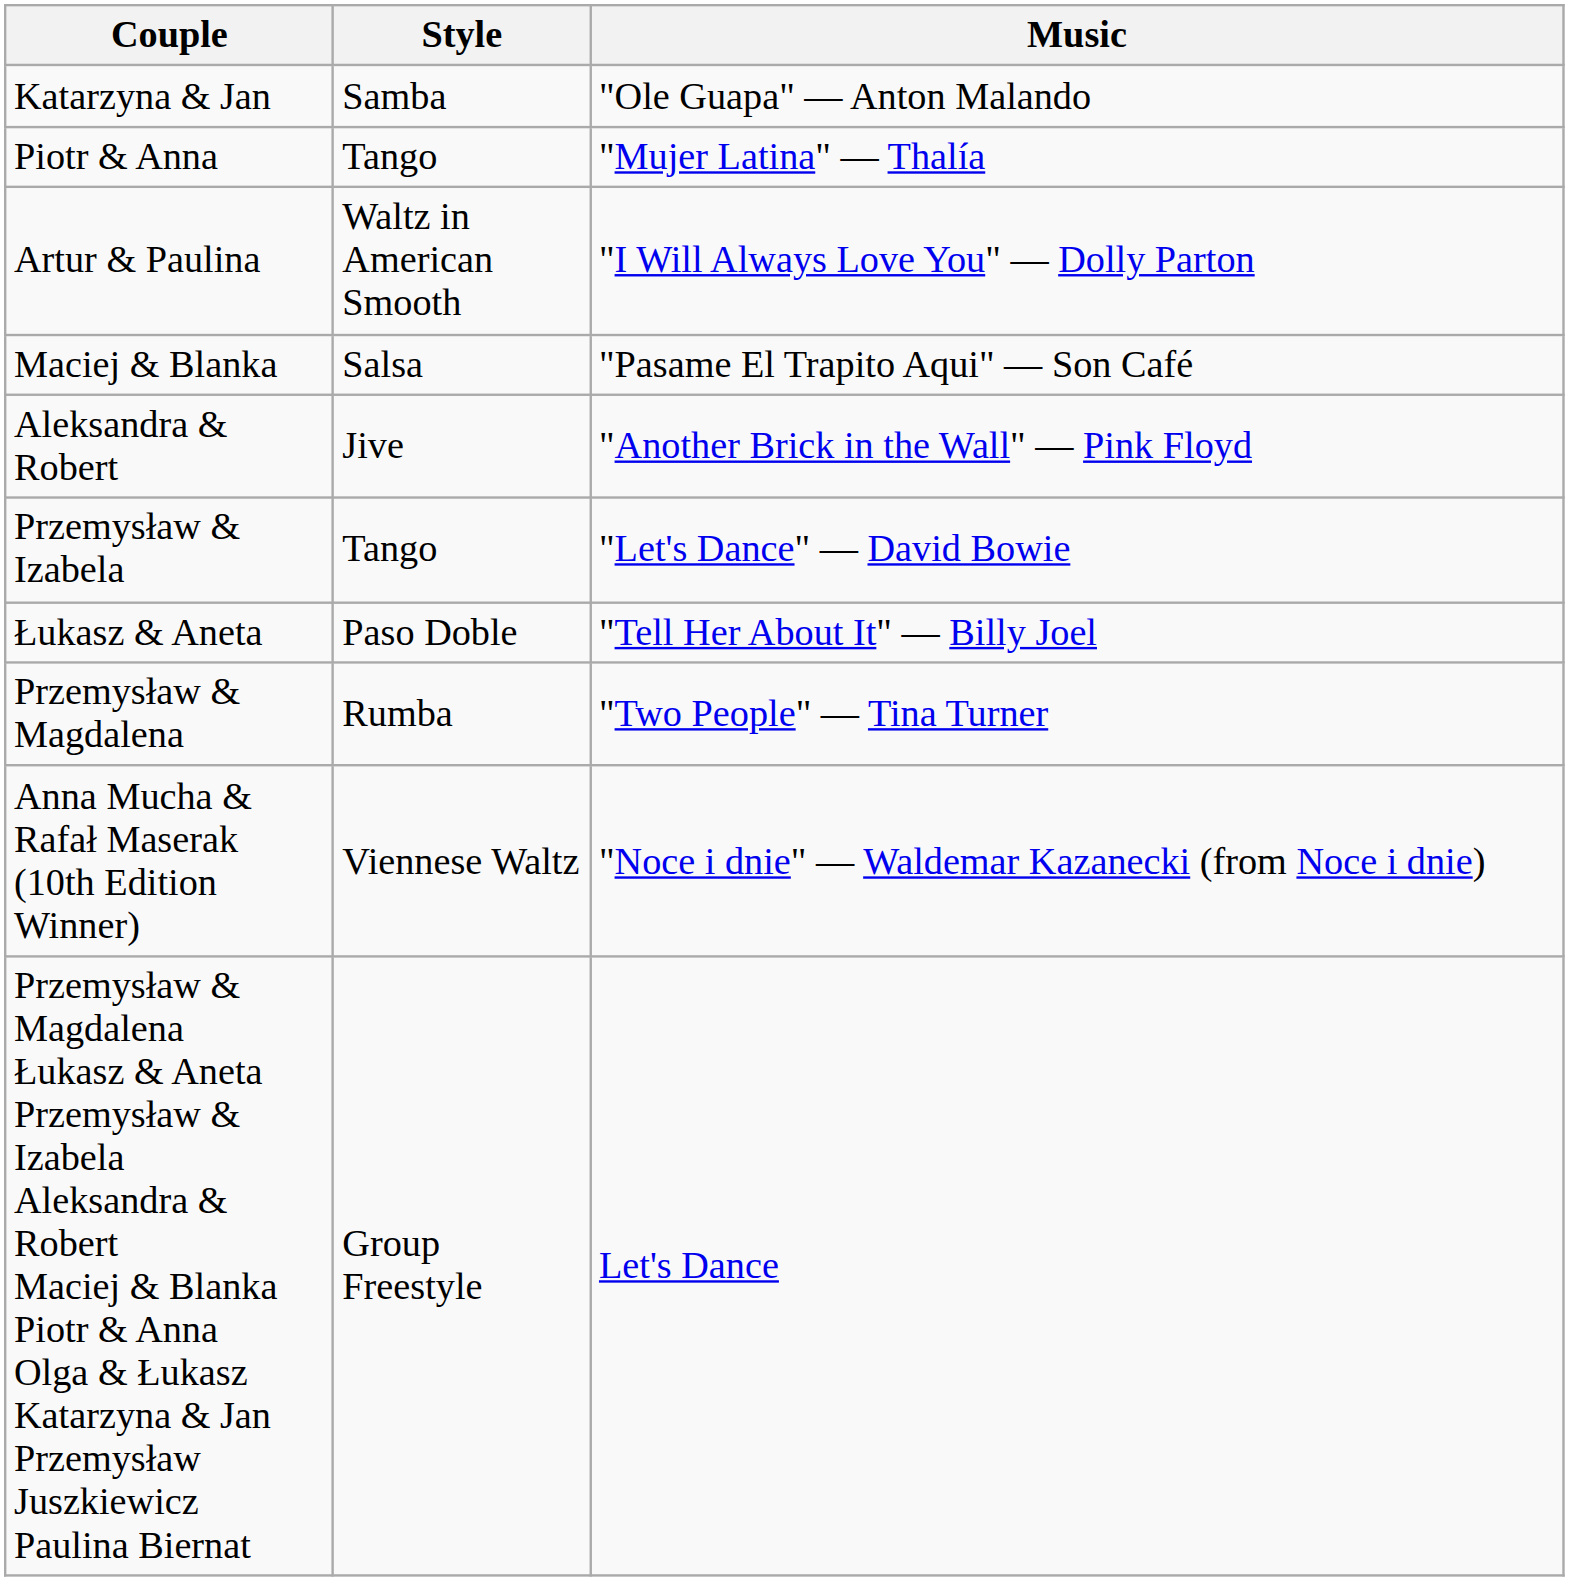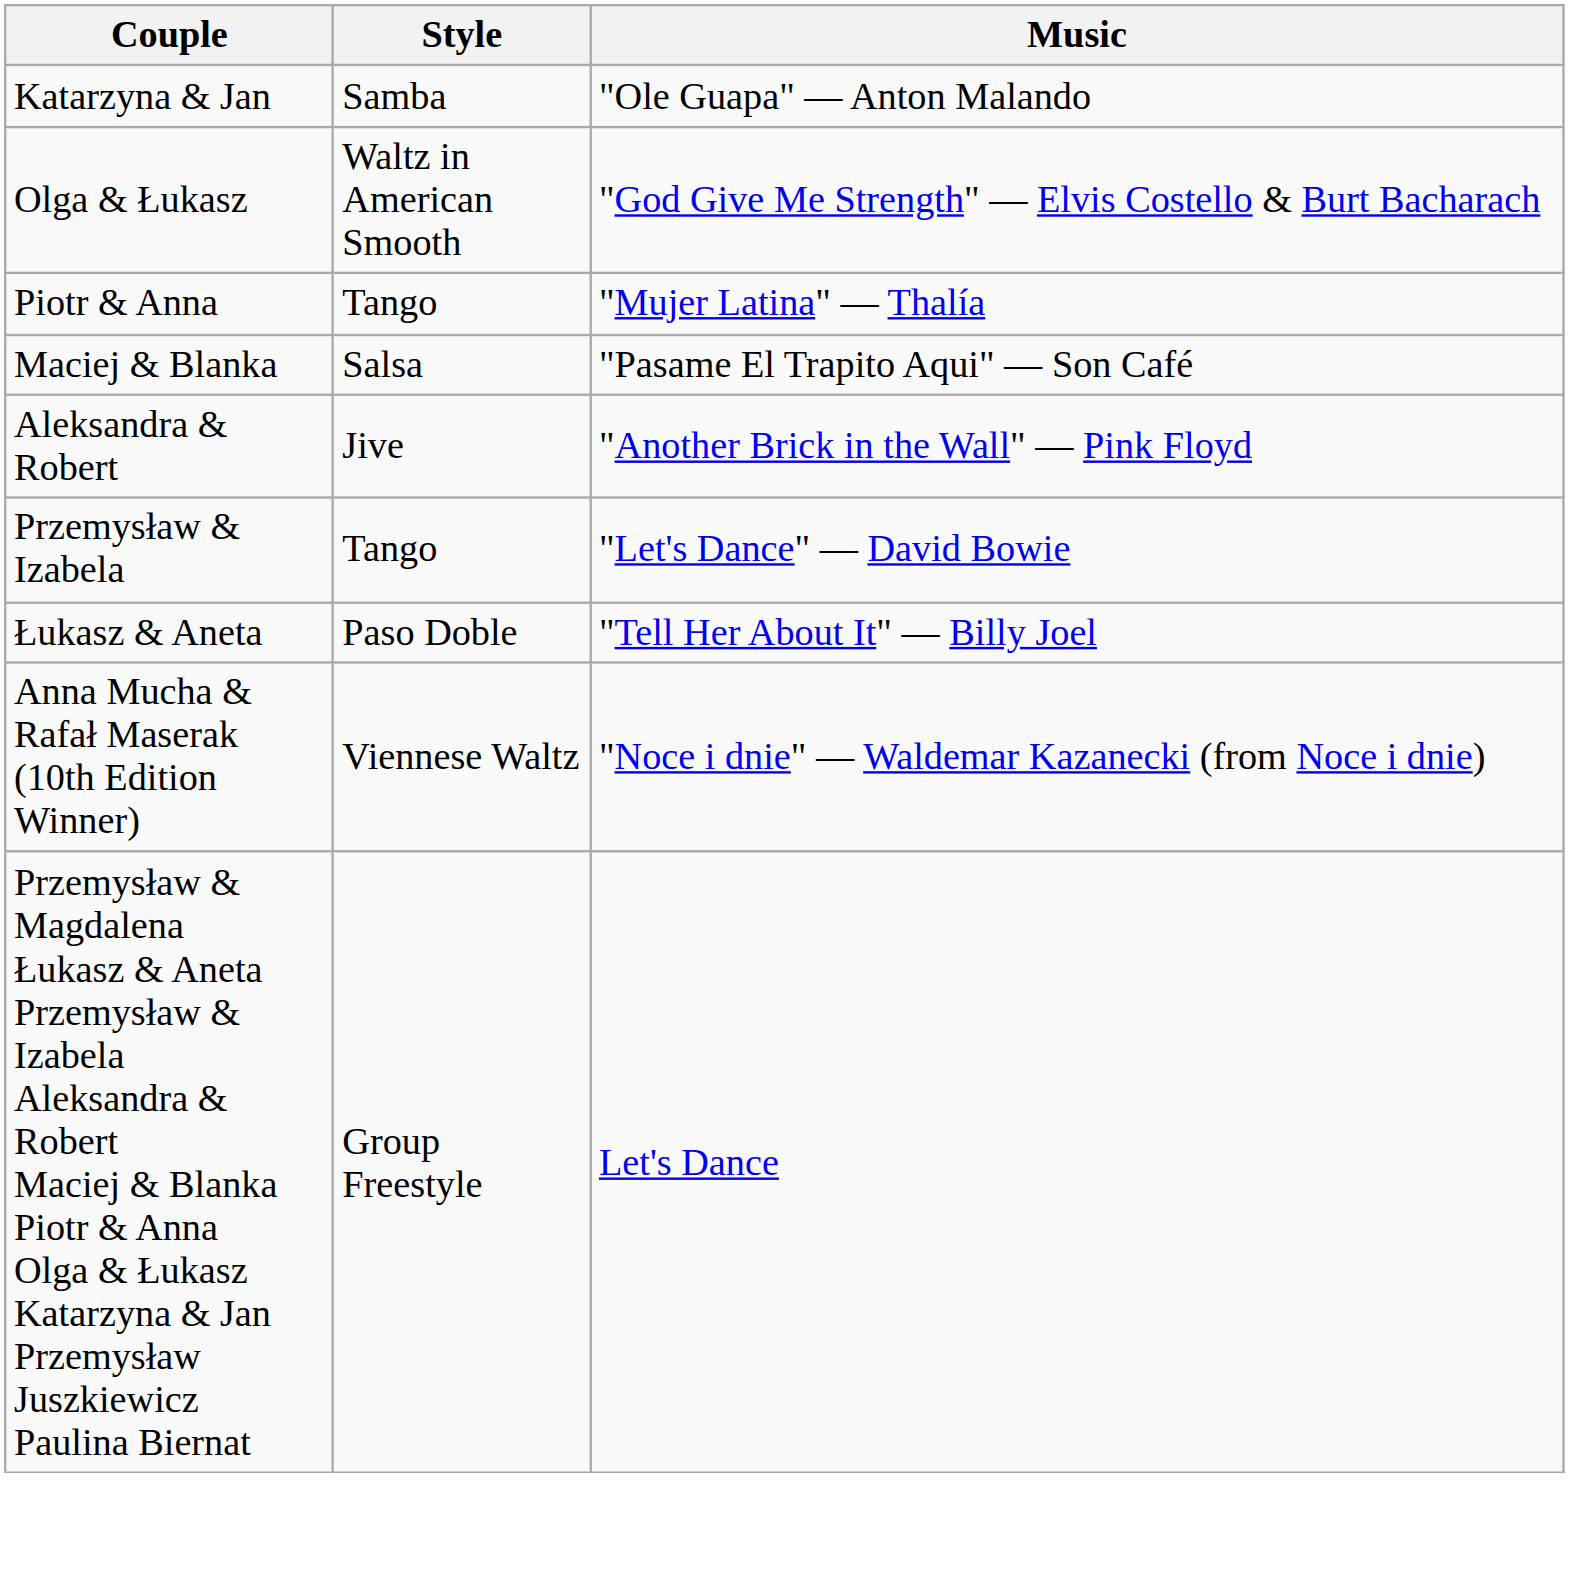+ row: Olga & Łukasz | Waltz in American Smooth | "God Give Me Strength" — Elvis Costello & Burt Bacharach
- row: Artur & Paulina | Waltz in American Smooth | "I Will Always Love You" — Dolly Parton
- row: Przemysław & Magdalena | Rumba | "Two People" — Tina Turner
